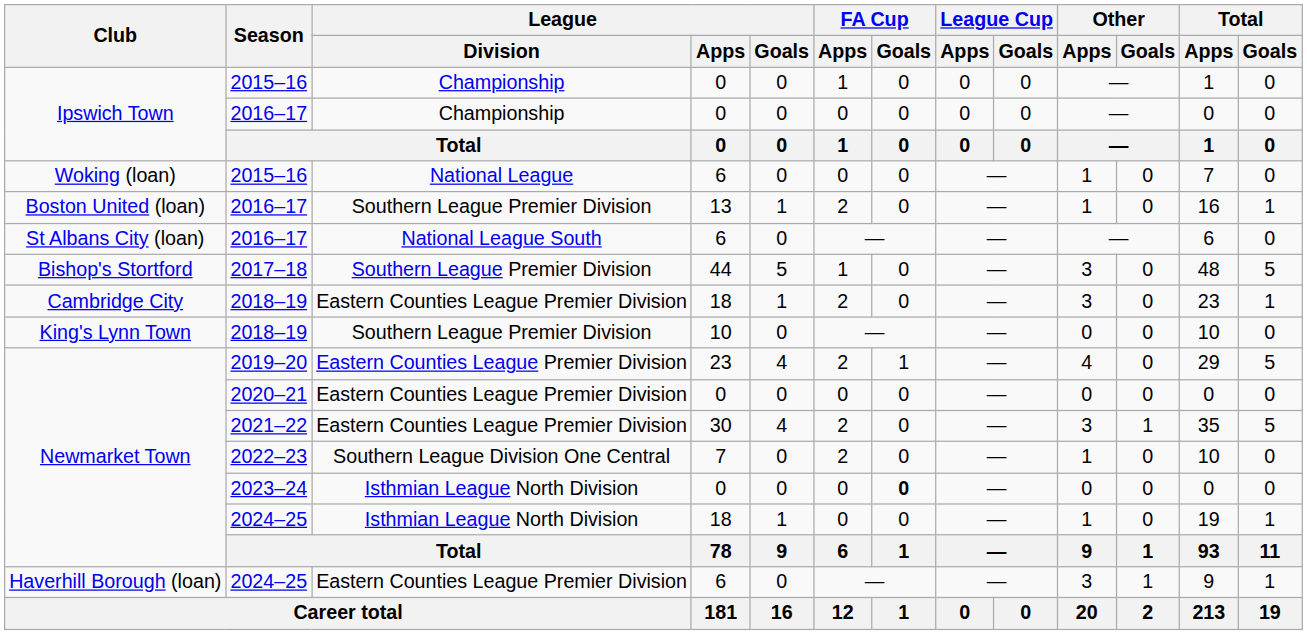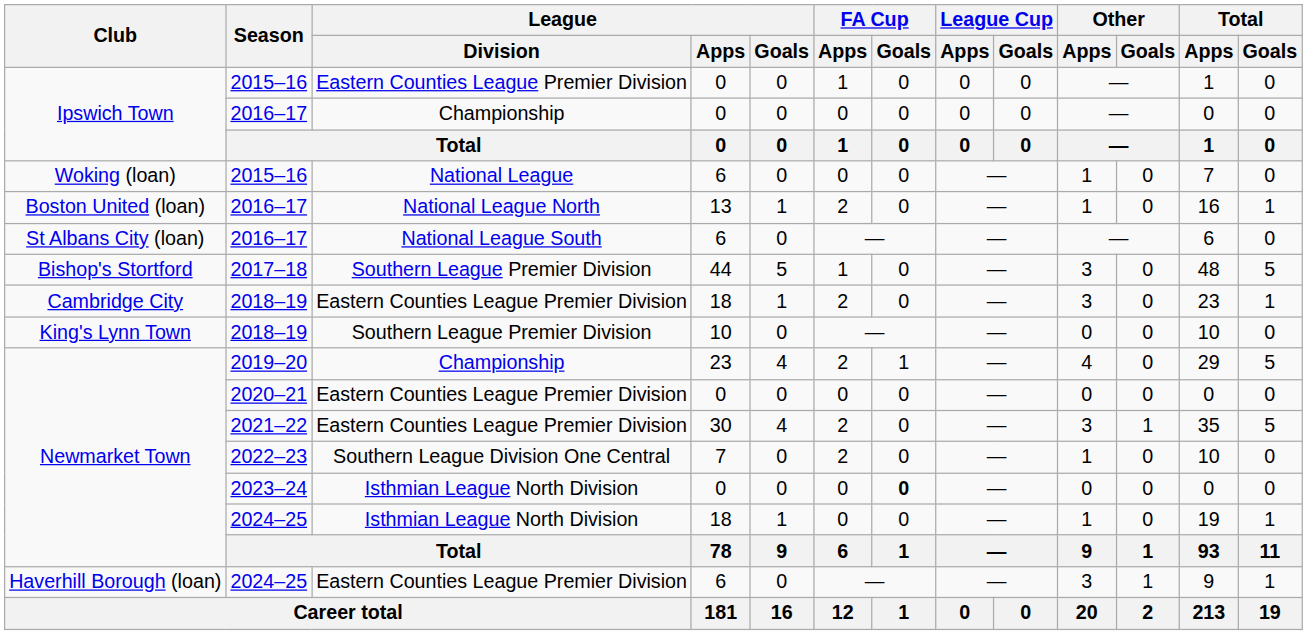Ipswich Town / 2015–16 | League / Division: Championship -> Eastern Counties League Premier Division
Boston United (loan) / 2016–17 | League / Division: Southern League Premier Division -> National League North
2019–20 | League / Division: Eastern Counties League Premier Division -> Championship
